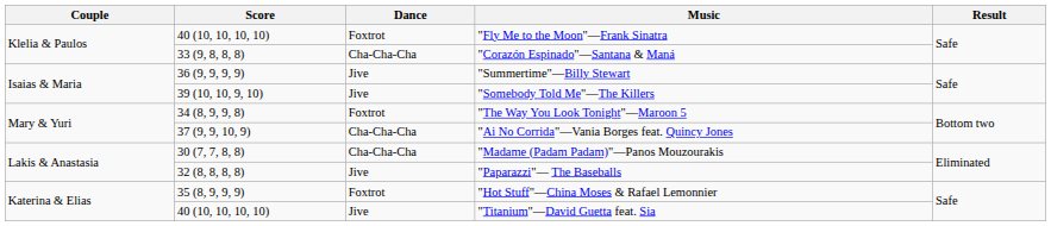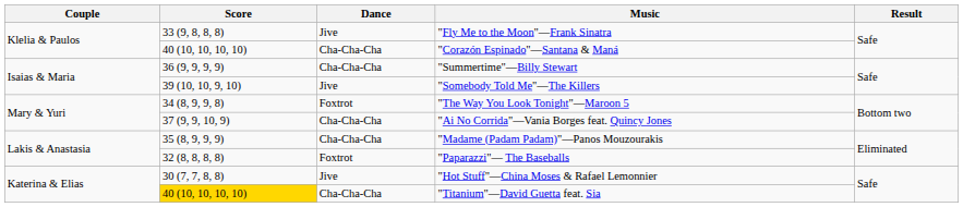"Fly Me to the Moon"—Frank Sinatra | Score: 40 (10, 10, 10, 10) -> 33 (9, 8, 8, 8)
"Fly Me to the Moon"—Frank Sinatra | Dance: Foxtrot -> Jive
"Corazón Espinado"—Santana & Maná | Score: 33 (9, 8, 8, 8) -> 40 (10, 10, 10, 10)
"Summertime"—Billy Stewart | Dance: Jive -> Cha-Cha-Cha
"Madame (Padam Padam)"—Panos Mouzourakis | Score: 30 (7, 7, 8, 8) -> 35 (8, 9, 9, 9)
"Paparazzi"— The Baseballs | Dance: Jive -> Foxtrot
"Hot Stuff"—China Moses & Rafael Lemonnier | Score: 35 (8, 9, 9, 9) -> 30 (7, 7, 8, 8)
"Hot Stuff"—China Moses & Rafael Lemonnier | Dance: Foxtrot -> Jive
"Titanium"—David Guetta feat. Sia | Score: no background -> gold background
"Titanium"—David Guetta feat. Sia | Dance: Jive -> Cha-Cha-Cha
